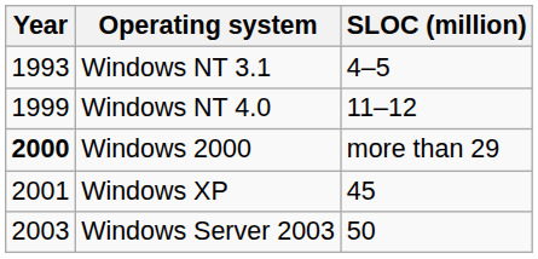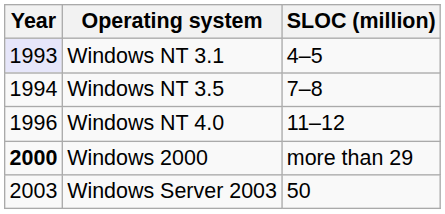Windows NT 3.1 | Year: no background -> lavender background
+ row: 1994 | Windows NT 3.5 | 7–8
Windows NT 4.0 | Year: 1999 -> 1996
- row: 2001 | Windows XP | 45
